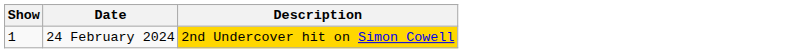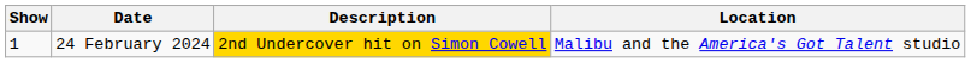+ column: Location | Malibu and the America's Got Talent studio
